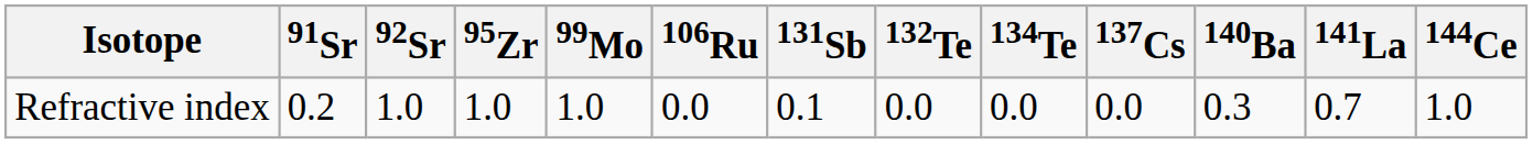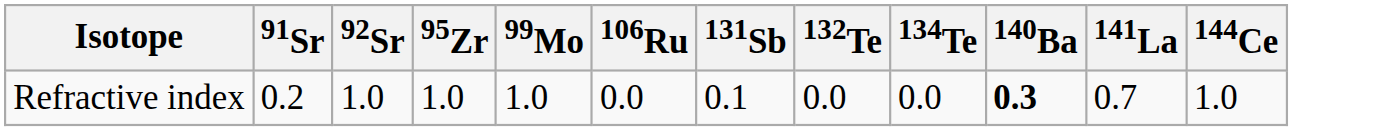- column: 137Cs | 0.0
Refractive index | 140Ba: normal -> bold
